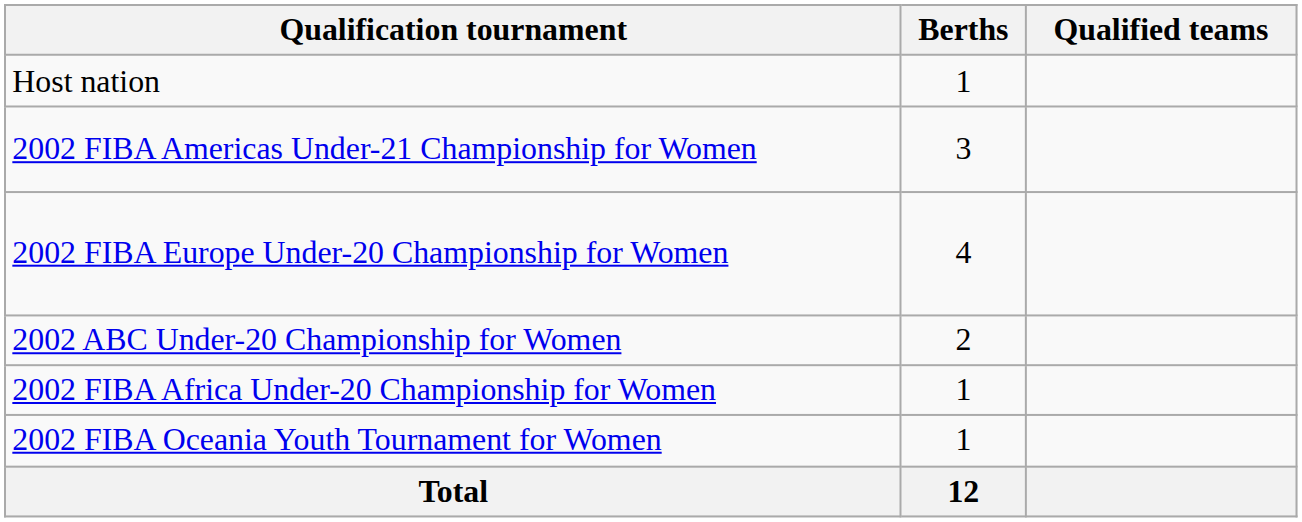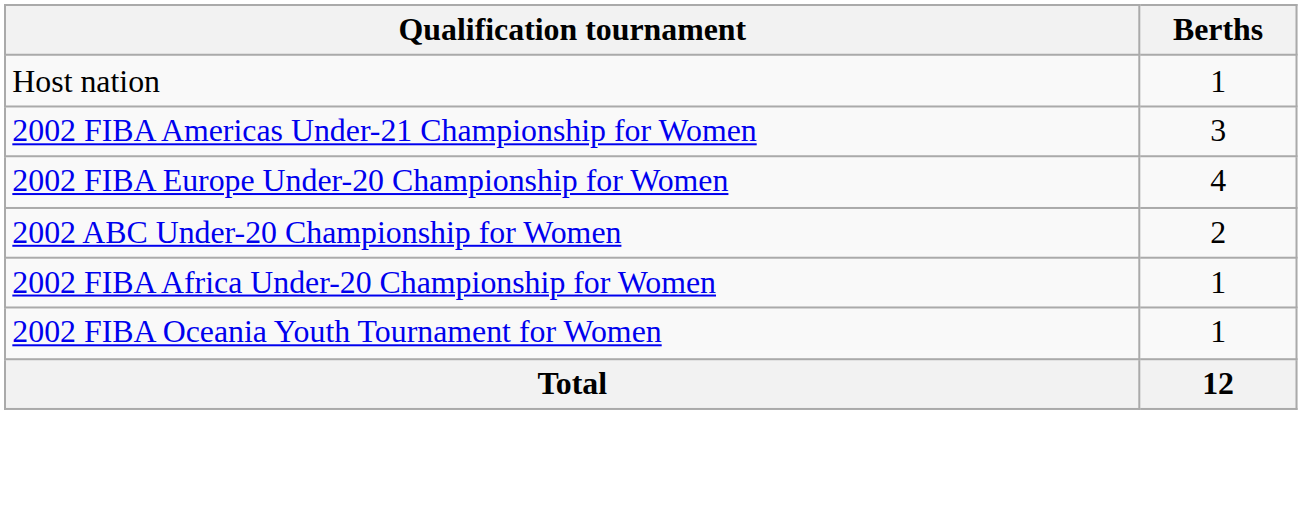- column: Qualified teams
